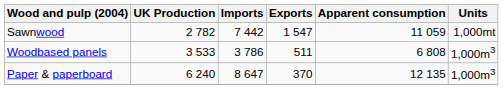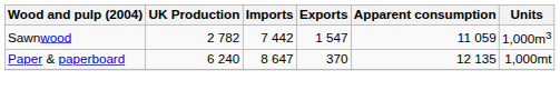Sawnwood | Units: 1,000mt -> 1,000m3
- row: Woodbased panels | 3 533 | 3 786 | 511 | 6 808 | 1,000m3
Paper & paperboard | Units: 1,000m3 -> 1,000mt
